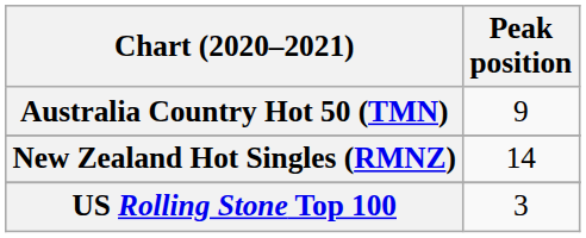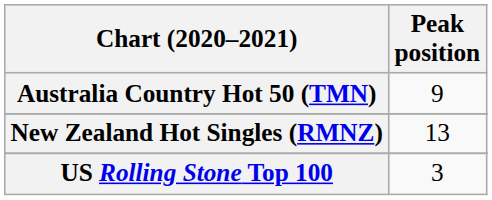New Zealand Hot Singles (RMNZ) | Peak position: 14 -> 13
